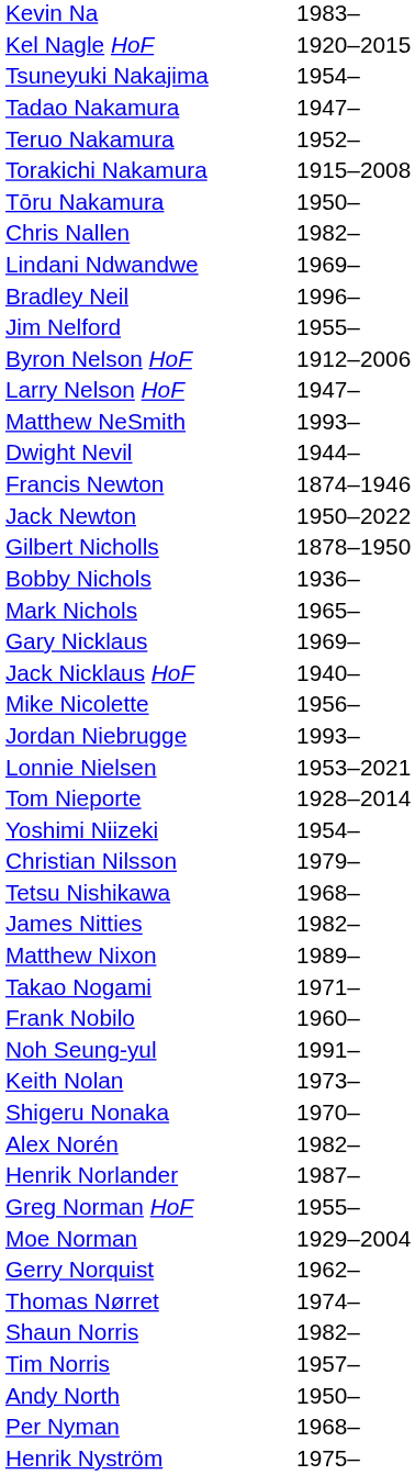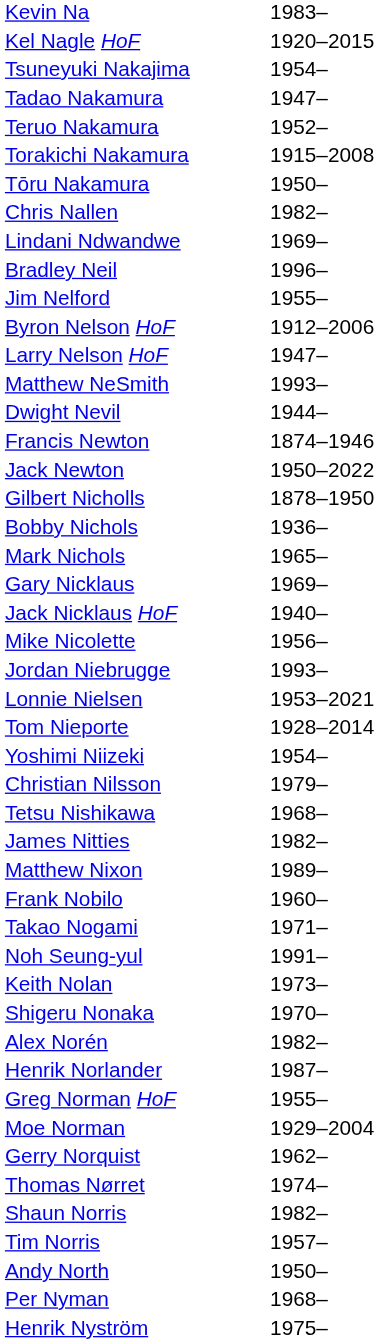rows swapped: Frank Nobilo <-> Takao Nogami
